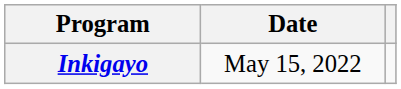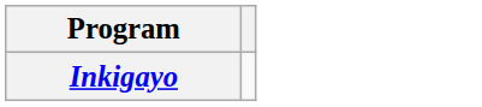- column: Date | May 15, 2022
